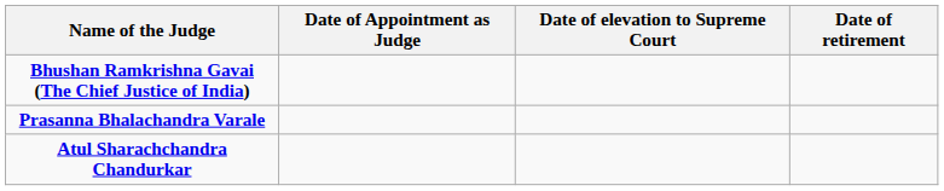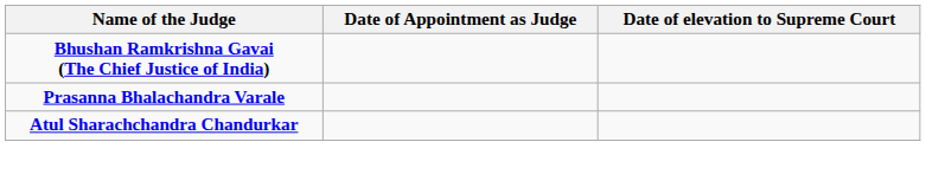- column: Date of retirement
